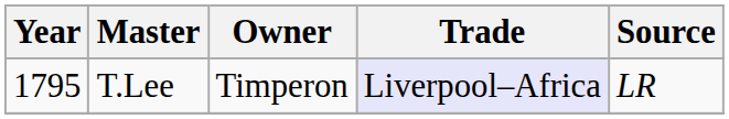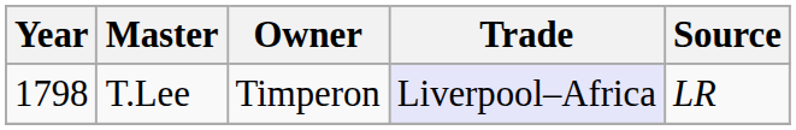T.Lee | Year: 1795 -> 1798
